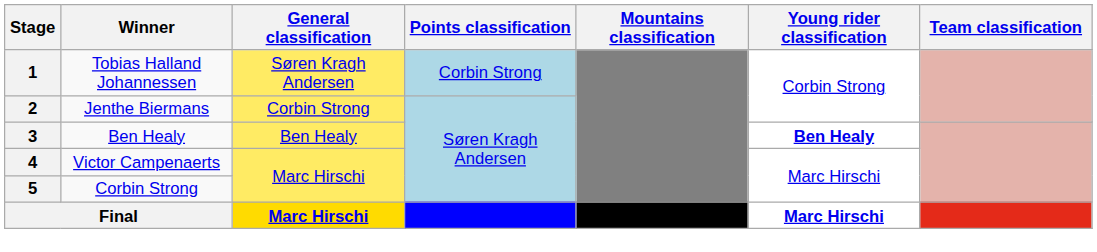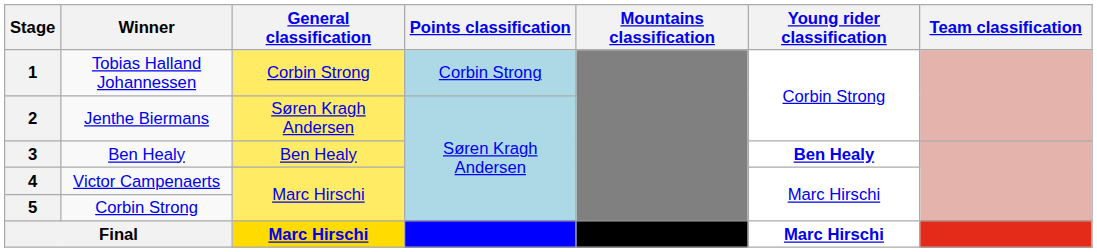1 | General classification: Søren Kragh Andersen -> Corbin Strong
2 | General classification: Corbin Strong -> Søren Kragh Andersen
